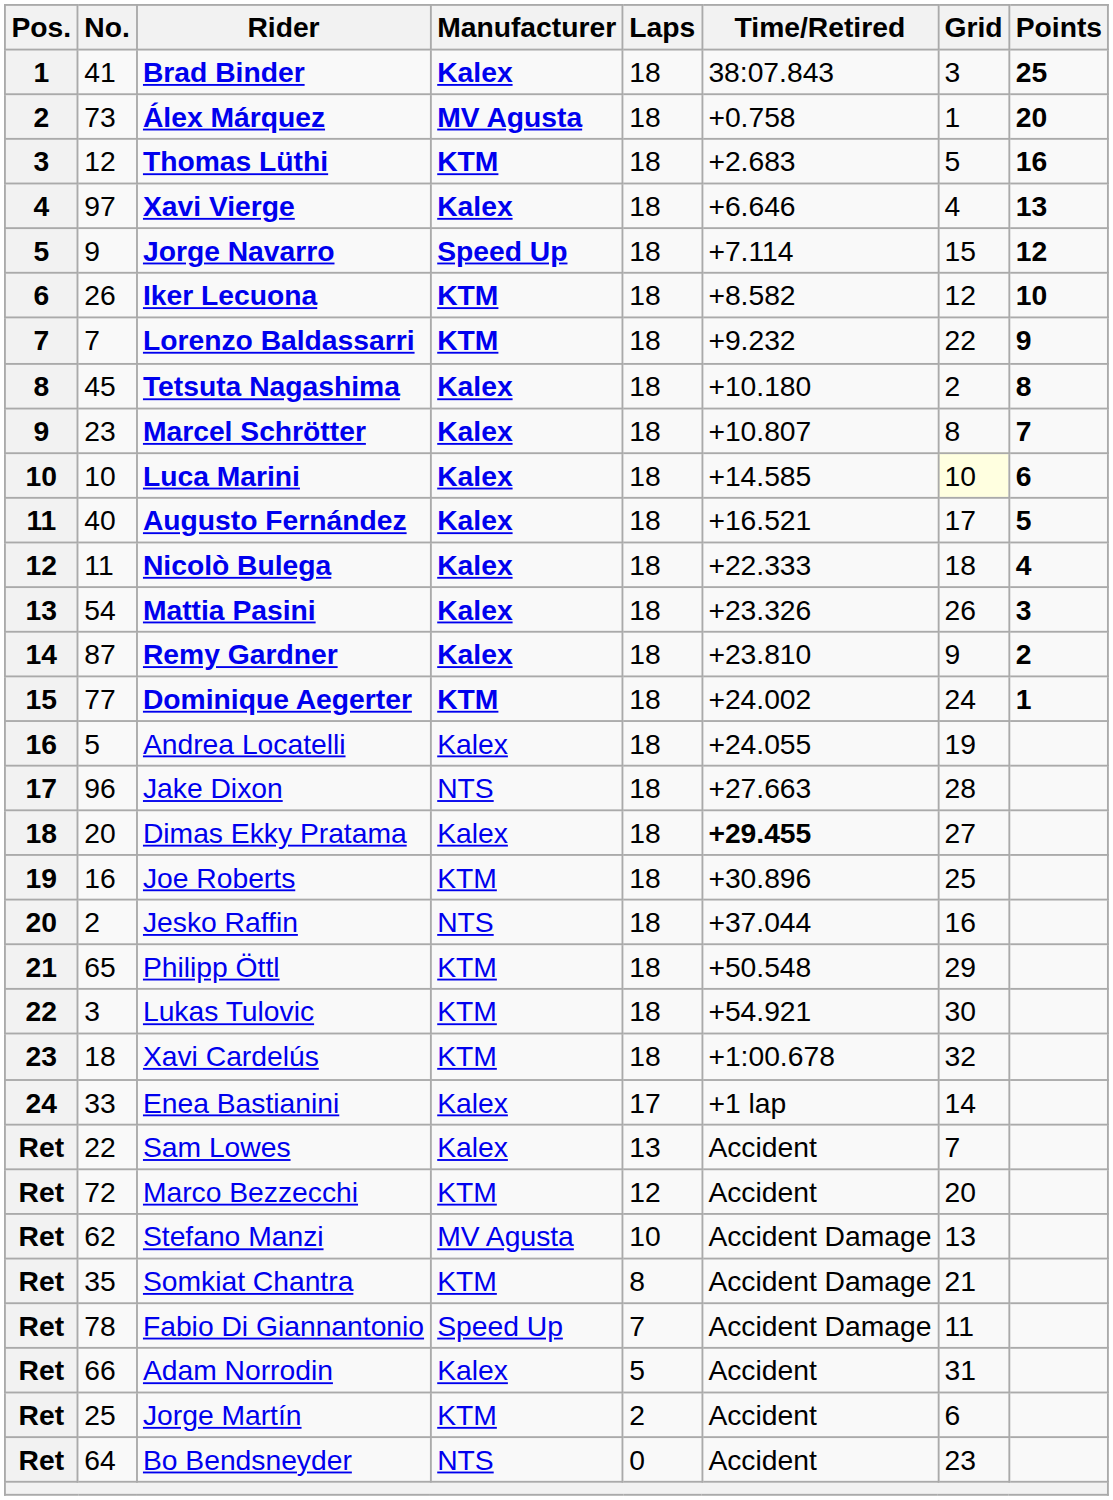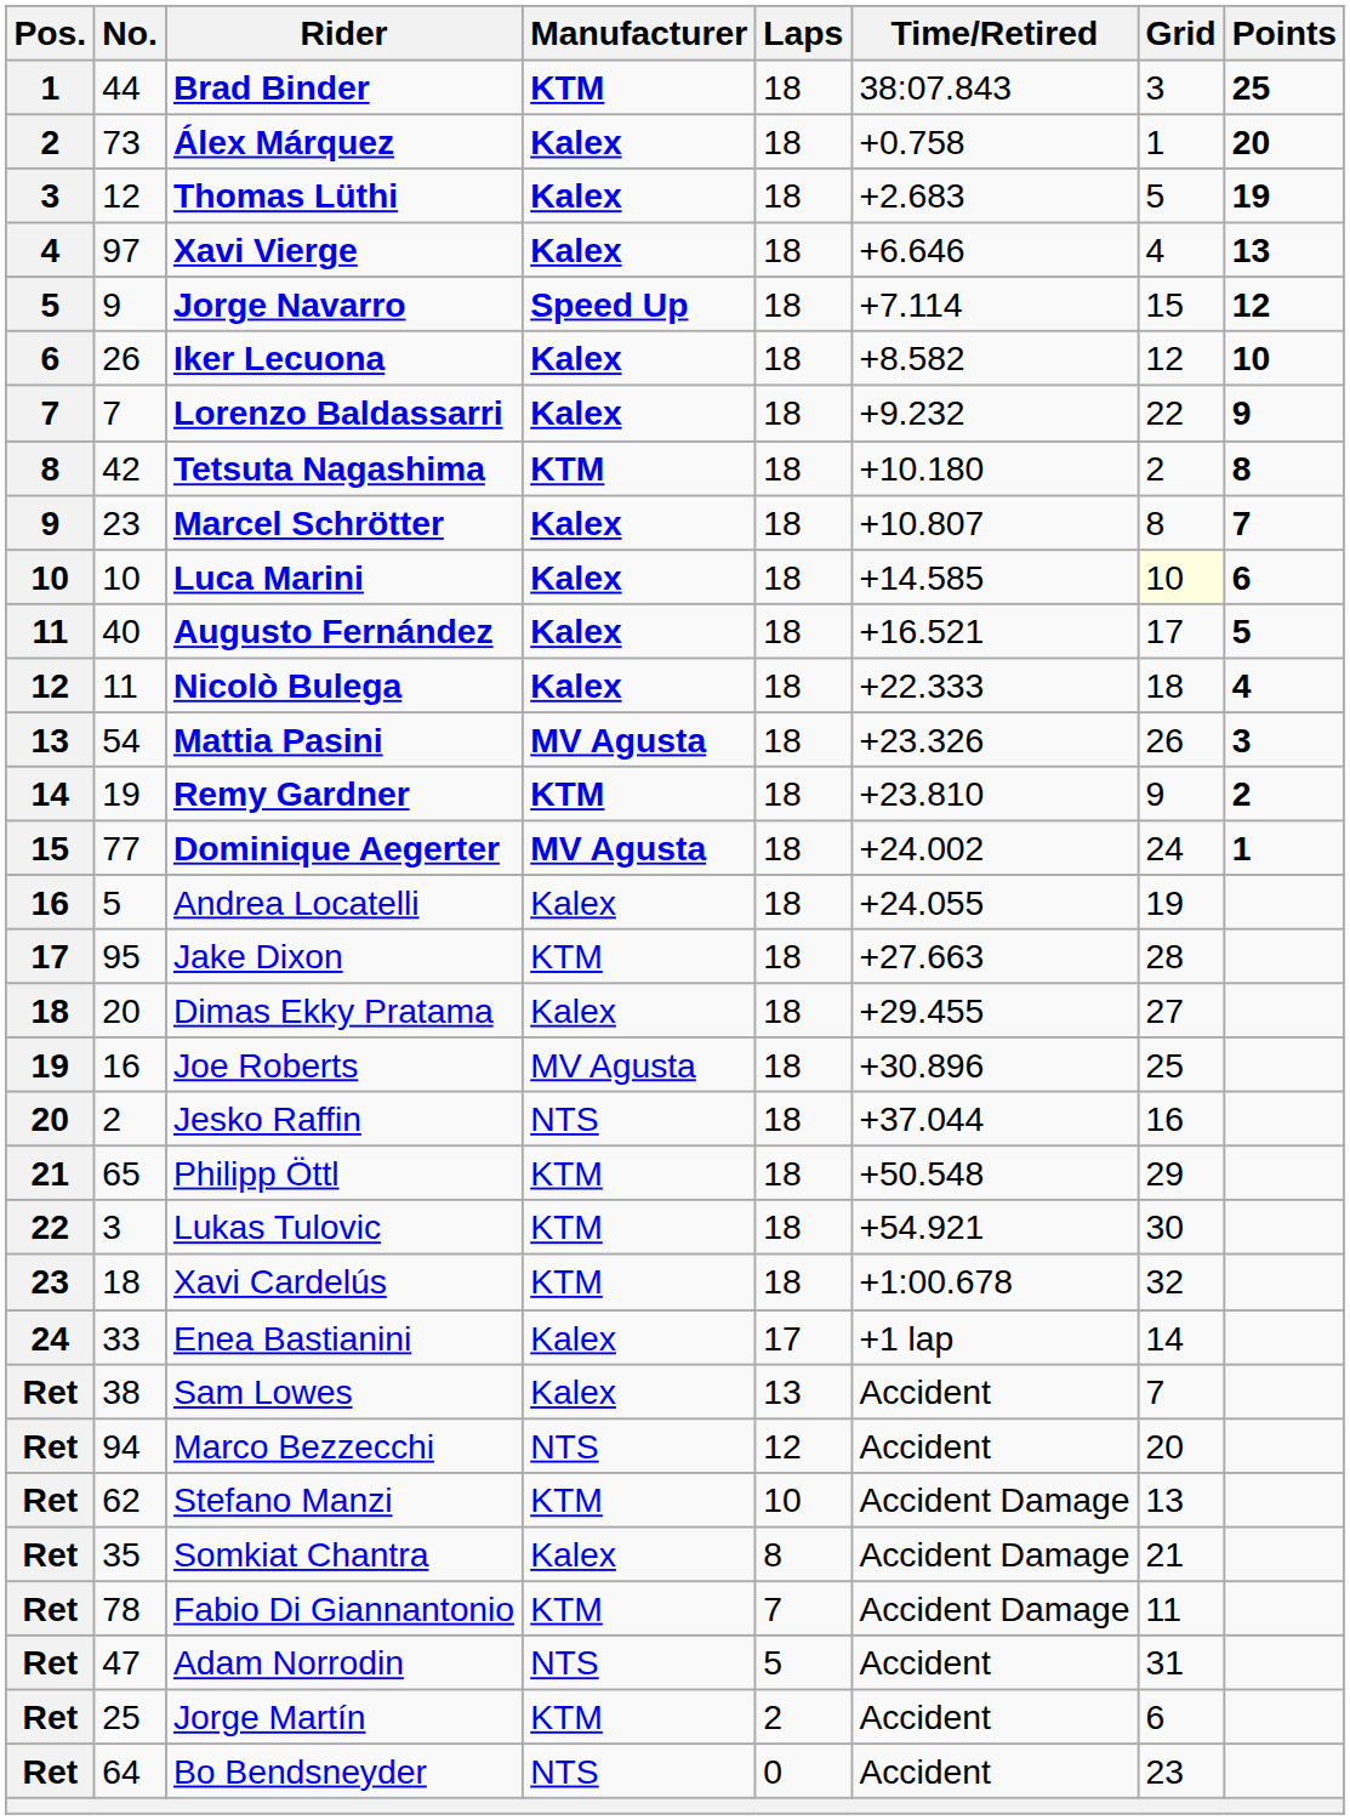Brad Binder | No.: 41 -> 44
Brad Binder | Manufacturer: Kalex -> KTM
Álex Márquez | Manufacturer: MV Agusta -> Kalex
Thomas Lüthi | Manufacturer: KTM -> Kalex
Thomas Lüthi | Points: 16 -> 19
Iker Lecuona | Manufacturer: KTM -> Kalex
Lorenzo Baldassarri | Manufacturer: KTM -> Kalex
Tetsuta Nagashima | No.: 45 -> 42
Tetsuta Nagashima | Manufacturer: Kalex -> KTM
Mattia Pasini | Manufacturer: Kalex -> MV Agusta
Remy Gardner | No.: 87 -> 19
Remy Gardner | Manufacturer: Kalex -> KTM
Dominique Aegerter | Manufacturer: KTM -> MV Agusta
Jake Dixon | No.: 96 -> 95
Jake Dixon | Manufacturer: NTS -> KTM
Dimas Ekky Pratama | Time/Retired: bold -> normal
Joe Roberts | Manufacturer: KTM -> MV Agusta
Sam Lowes | No.: 22 -> 38
Marco Bezzecchi | No.: 72 -> 94
Marco Bezzecchi | Manufacturer: KTM -> NTS
Stefano Manzi | Manufacturer: MV Agusta -> KTM
Somkiat Chantra | Manufacturer: KTM -> Kalex
Fabio Di Giannantonio | Manufacturer: Speed Up -> KTM
Adam Norrodin | No.: 66 -> 47
Adam Norrodin | Manufacturer: Kalex -> NTS
